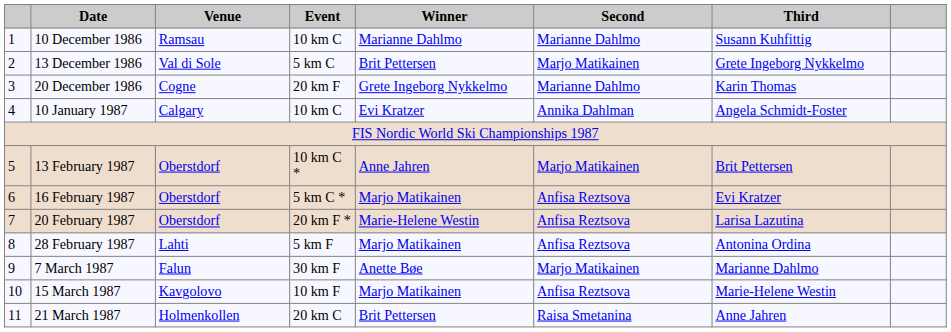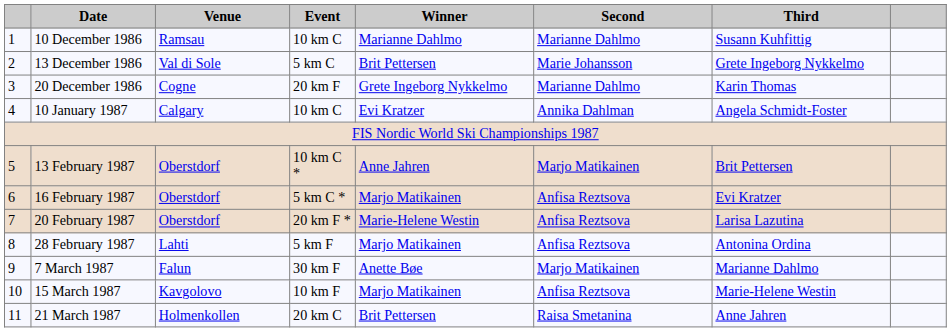13 December 1986 | Second: Marjo Matikainen -> Marie Johansson
